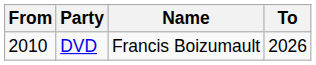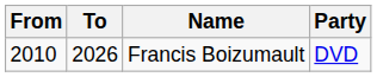columns swapped: To <-> Party
